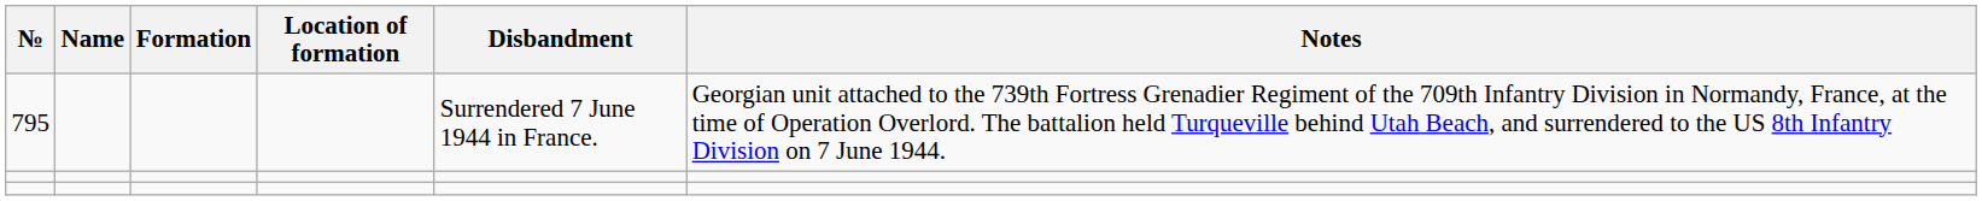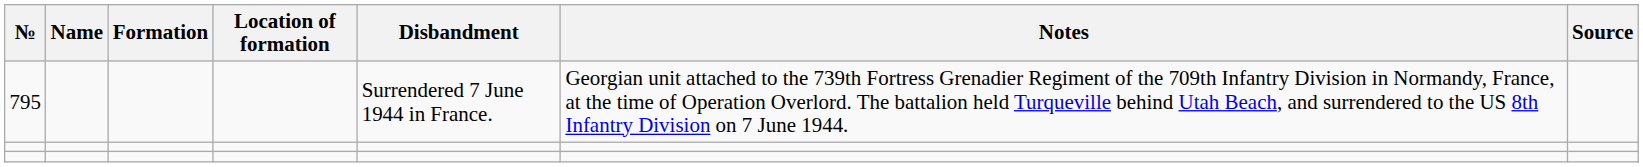+ column: Source
